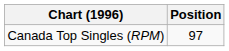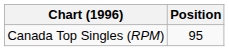Canada Top Singles (RPM) | Position: 97 -> 95
